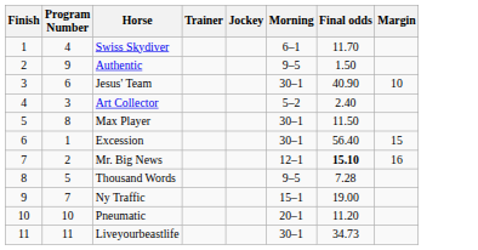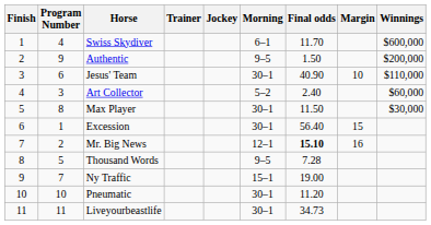+ column: Winnings | $600,000 | $200,000 | $110,000 | $60,000 | $30,000
Pneumatic | Morning: 20–1 -> 30–1
